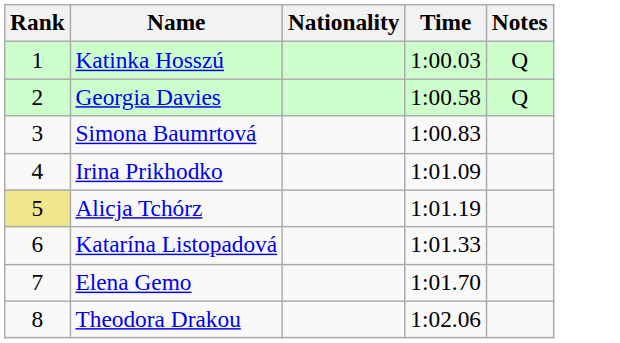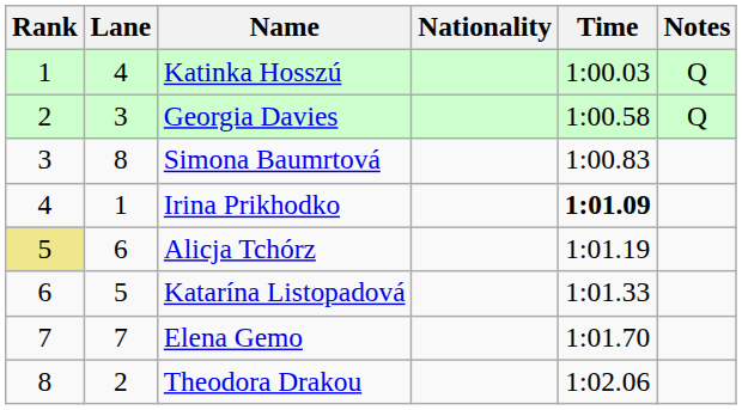+ column: Lane | 4 | 3 | 8 | 1 | 6 | 5 | 7 | 2
Irina Prikhodko | Time: normal -> bold
